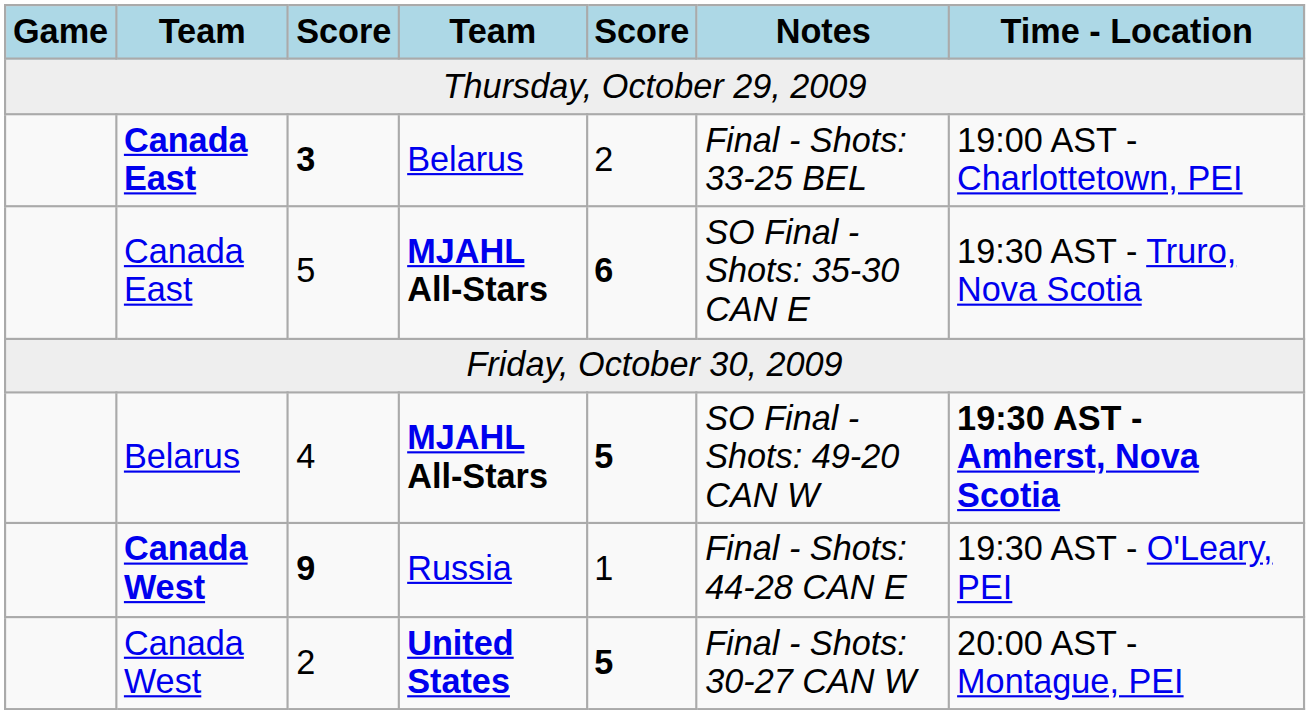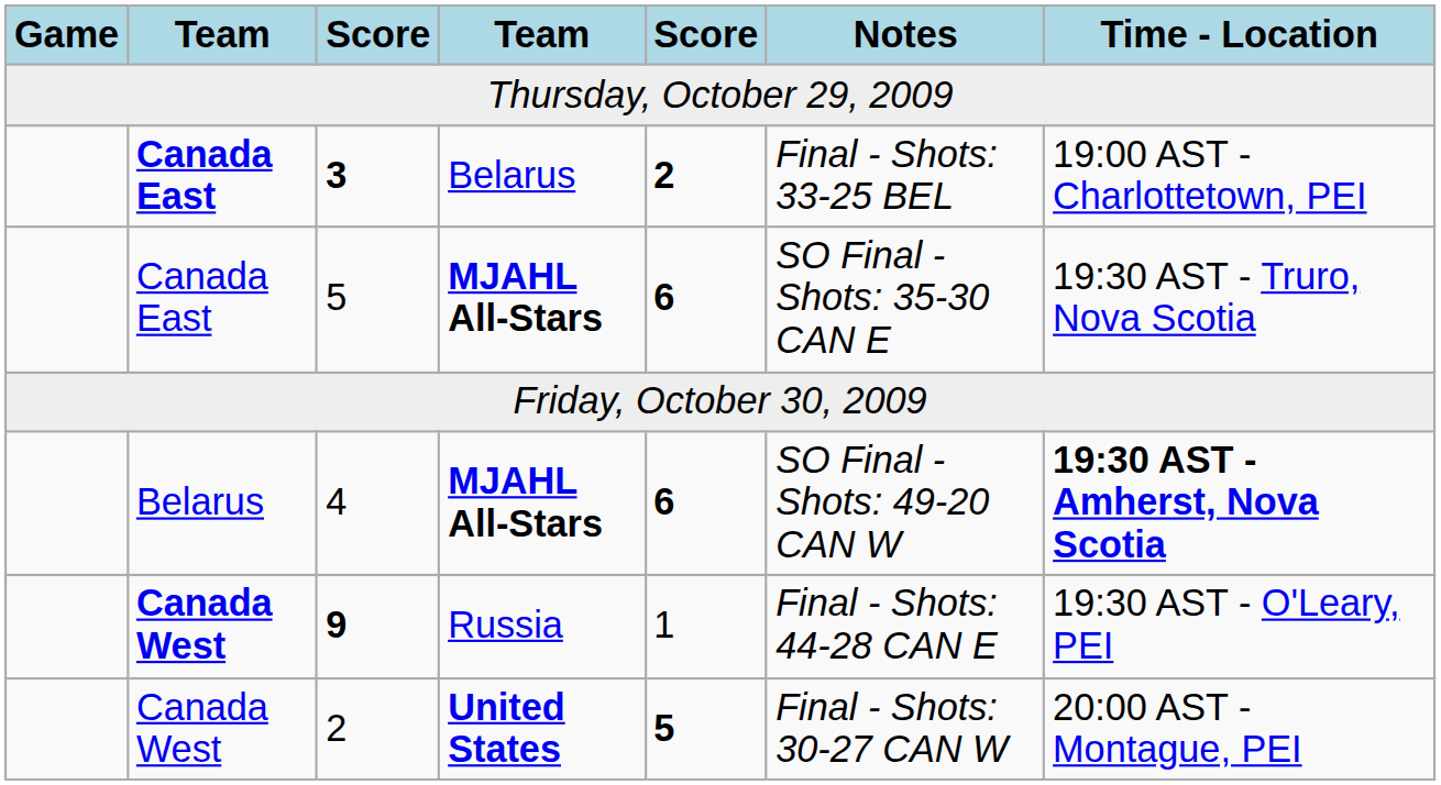3 | column 5: normal -> bold
4 | column 5: 5 -> 6
